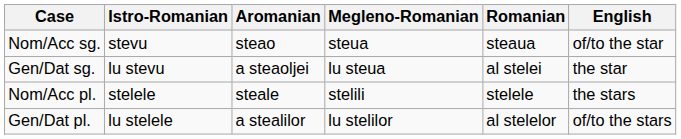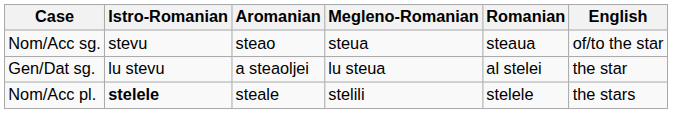Nom/Acc pl. | Istro-Romanian: normal -> bold
- row: Gen/Dat pl. | lu stelele | a stealilor | lu stelilor | al stelelor | of/to the stars
